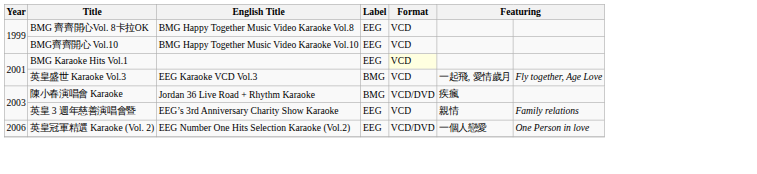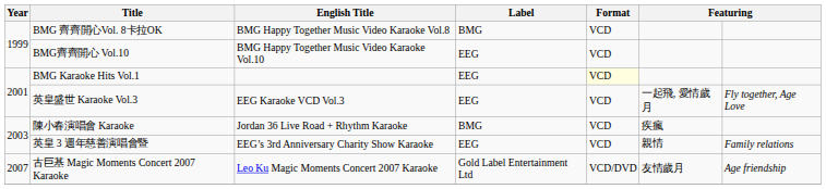BMG 齊齊開心Vol. 8卡拉OK | Label: EEG -> BMG
英皇盛世 Karaoke Vol.3 | Label: BMG -> EEG
陳小春演唱會 Karaoke | Format: VCD/DVD -> VCD
- row: 2006 | 英皇冠軍精選 Karaoke (Vol. 2) | EEG Number One Hits Selection Karaoke (Vol.2) | EEG | VCD/DVD | 一個人戀愛 | One Person in love
+ row: 2007 | 古巨基 Magic Moments Concert 2007 Karaoke | Leo Ku Magic Moments Concert 2007 Karaoke | Gold Label Entertainment Ltd | VCD/DVD | 友情歲月 | Age friendship
